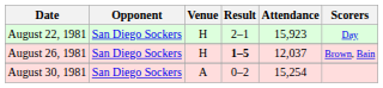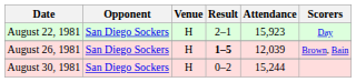August 26, 1981 | Attendance: 12,037 -> 12,039
August 30, 1981 | Venue: A -> H
August 30, 1981 | Attendance: 15,254 -> 15,244
